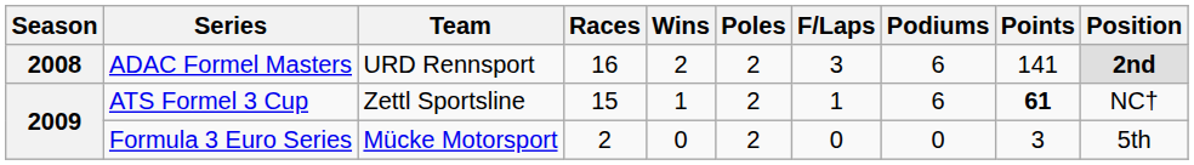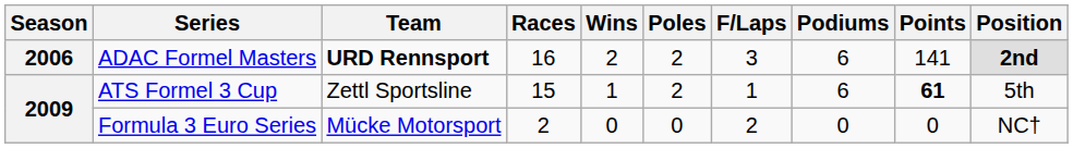ADAC Formel Masters | Season: 2008 -> 2006
ADAC Formel Masters | Team: normal -> bold
ATS Formel 3 Cup | Position: NC† -> 5th
Formula 3 Euro Series | Poles: 2 -> 0
Formula 3 Euro Series | F/Laps: 0 -> 2
Formula 3 Euro Series | Points: 3 -> 0
Formula 3 Euro Series | Position: 5th -> NC†
